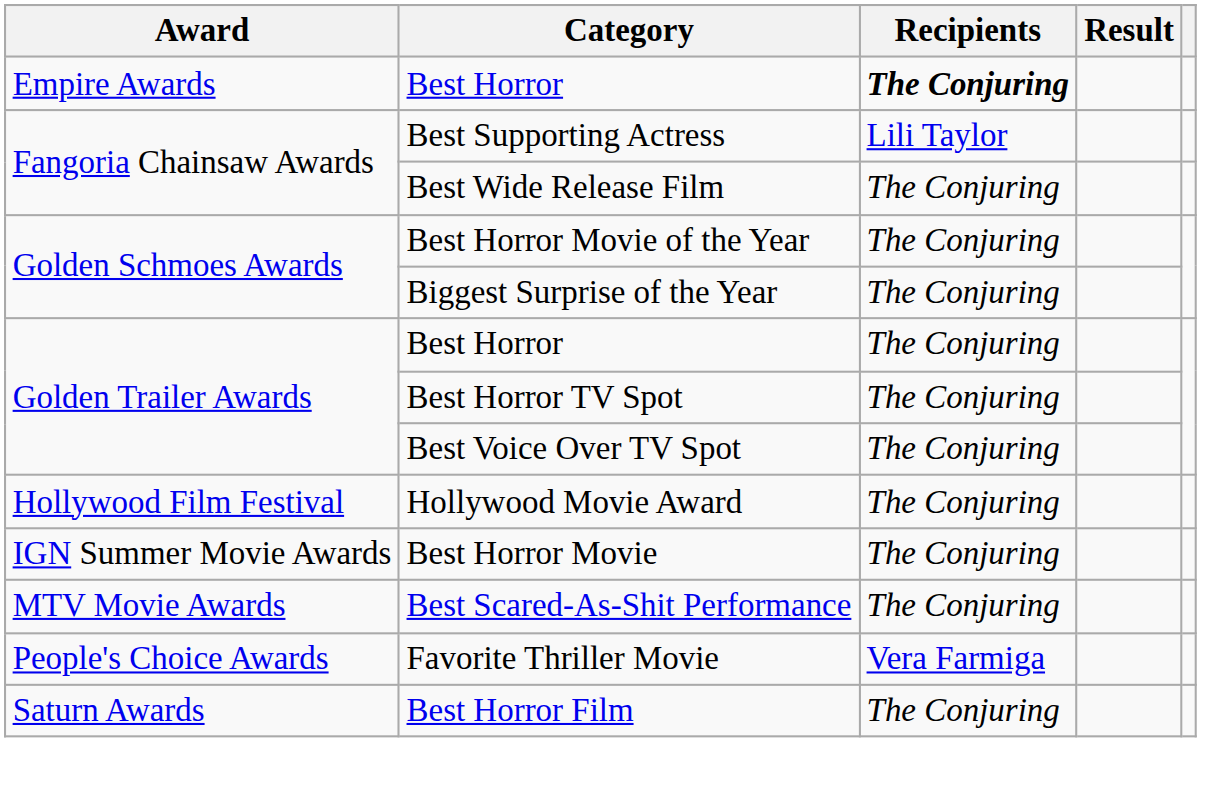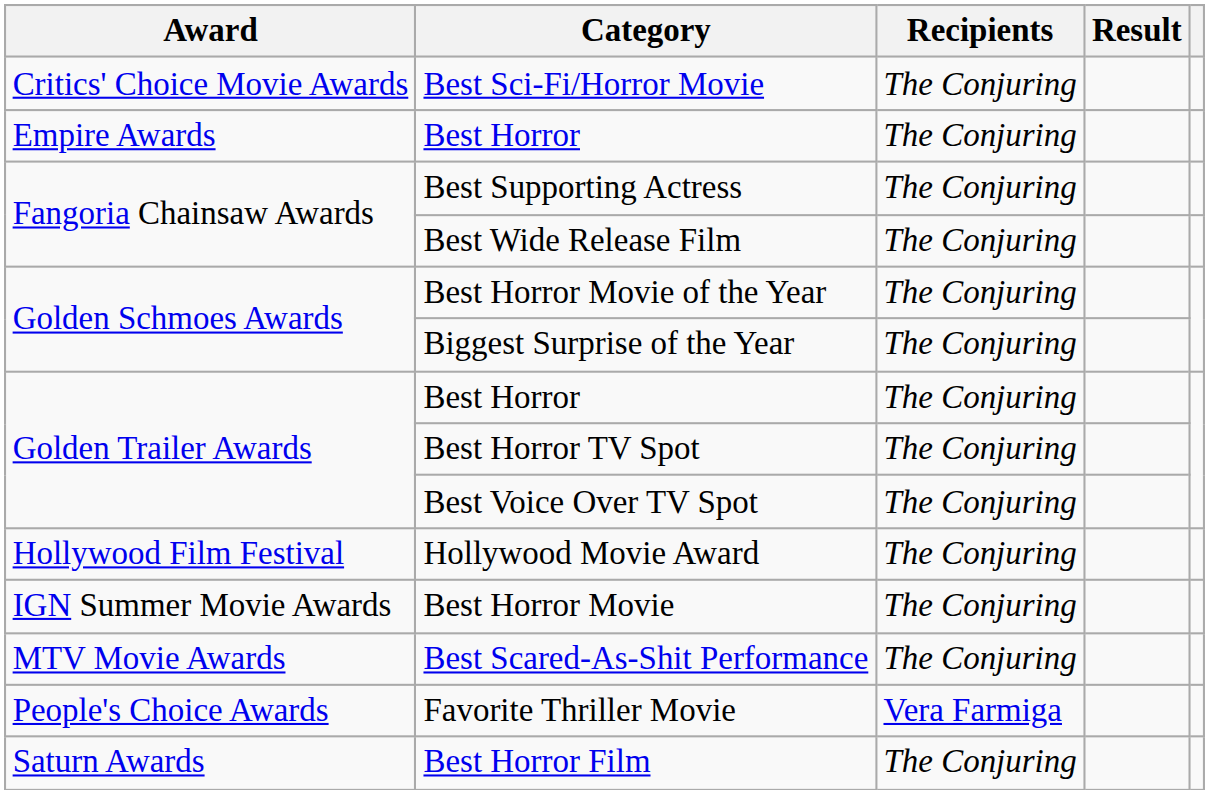+ row: Critics' Choice Movie Awards | Best Sci-Fi/Horror Movie | The Conjuring
Empire Awards / Best Horror | Recipients: bold -> normal
Best Supporting Actress | Recipients: Lili Taylor -> The Conjuring
